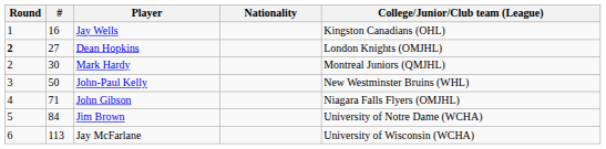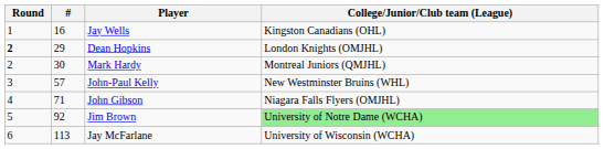- column: Nationality
Dean Hopkins | #: 27 -> 29
John-Paul Kelly | #: 50 -> 57
Jim Brown | #: 84 -> 92
Jim Brown | College/Junior/Club team (League): no background -> lightgreen background
